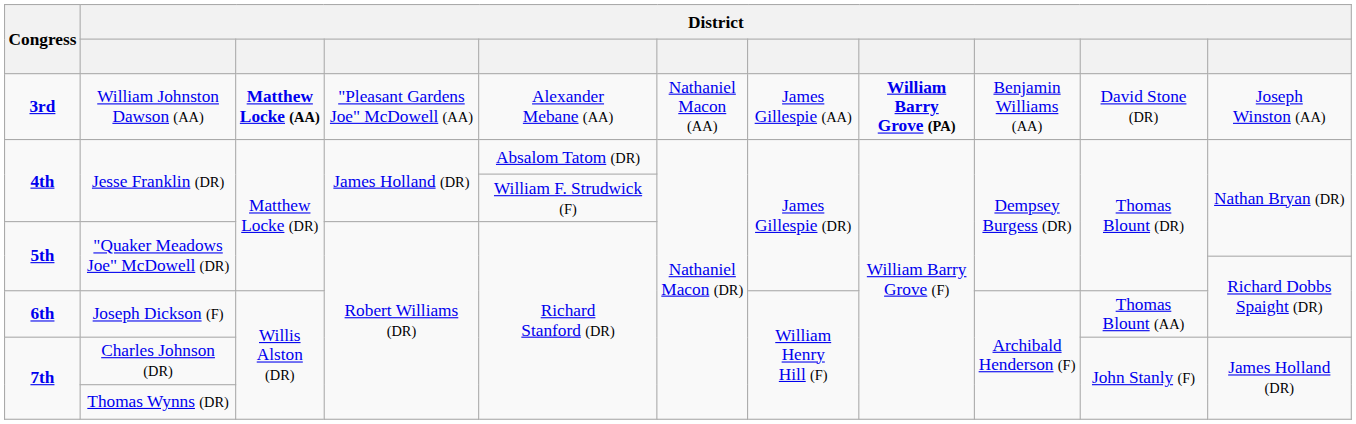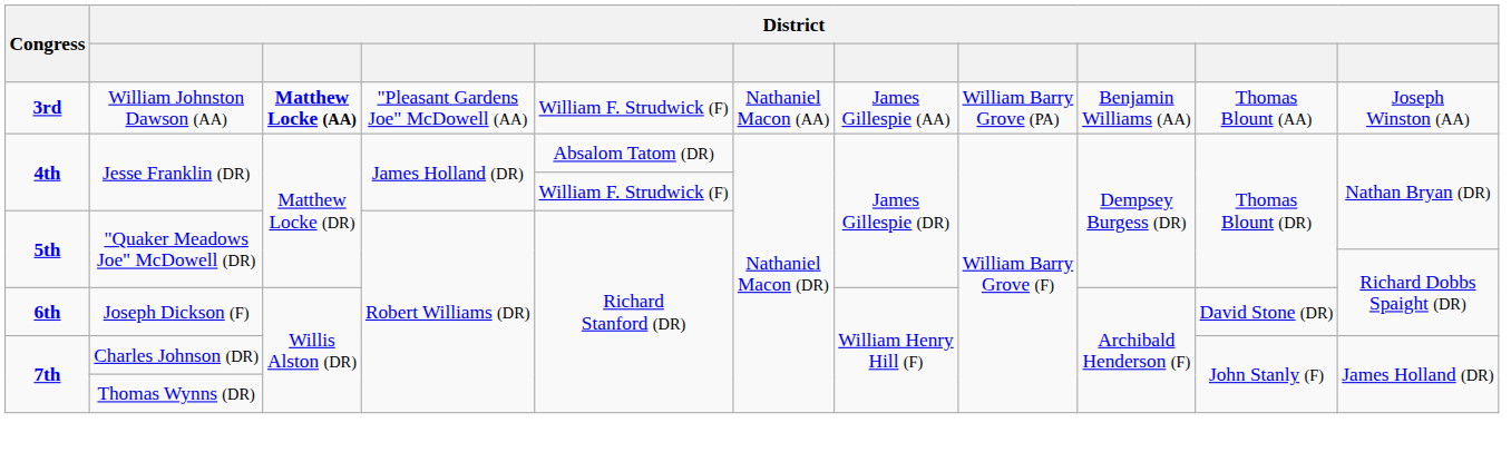William Johnston Dawson (AA) | column 5: Alexander Mebane (AA) -> William F. Strudwick (F)
William Johnston Dawson (AA) | column 8: bold -> normal
William Johnston Dawson (AA) | column 10: David Stone (DR) -> Thomas Blount (AA)
Joseph Dickson (F) | column 10: Thomas Blount (AA) -> David Stone (DR)
